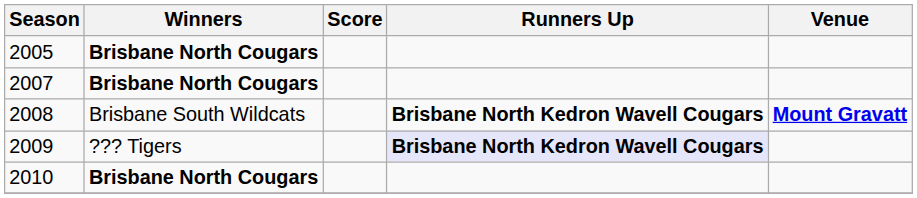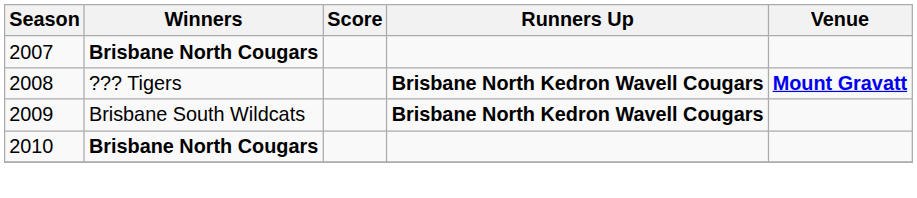- row: 2005 | Brisbane North Cougars
2008 | Winners: Brisbane South Wildcats -> ??? Tigers
2009 | Winners: ??? Tigers -> Brisbane South Wildcats
2009 | Runners Up: lavender background -> no background
